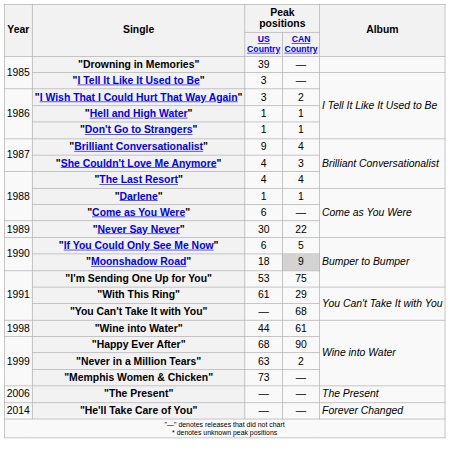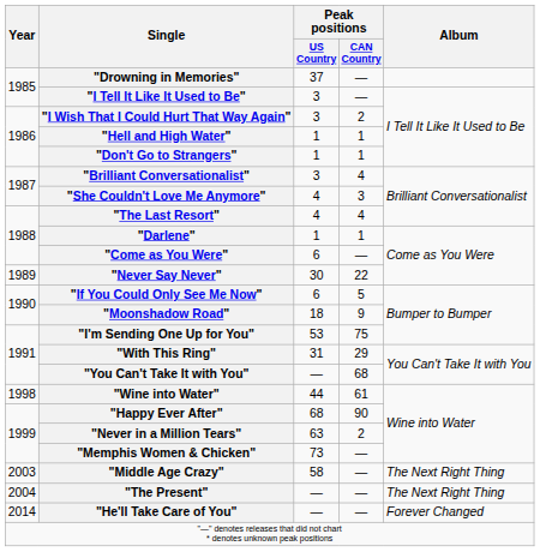"Drowning in Memories" | Peak positions / US Country: 39 -> 37
"Brilliant Conversationalist" | Peak positions / US Country: 9 -> 3
"Moonshadow Road" | Peak positions / CAN Country: lightgrey background -> no background
"With This Ring" | Peak positions / US Country: 61 -> 31
+ row: 2003 | "Middle Age Crazy" | 58 | — | The Next Right Thing
"The Present" | Year: 2006 -> 2004
"The Present" | Album: The Present -> The Next Right Thing
